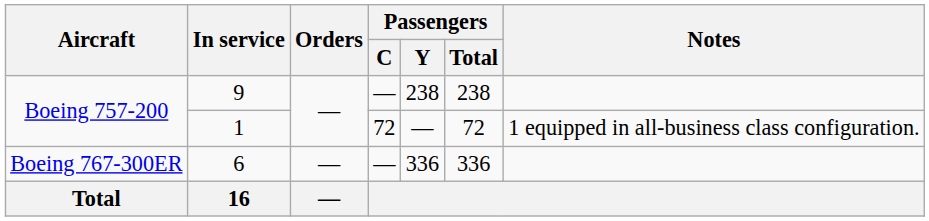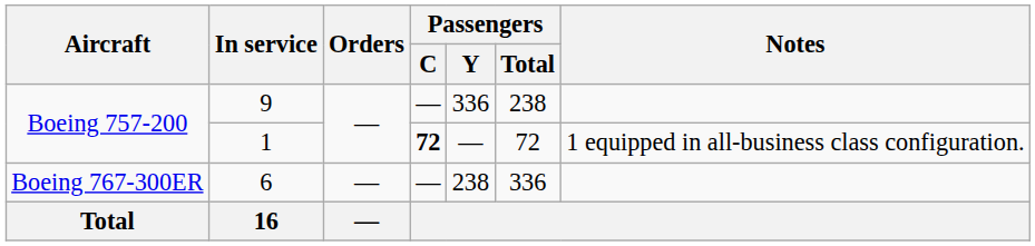9 | Passengers / Y: 238 -> 336
1 | Passengers / C: normal -> bold
6 | Passengers / Y: 336 -> 238
